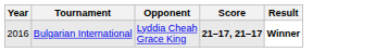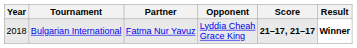+ column: Partner | Fatma Nur Yavuz
Bulgarian International | Year: 2016 -> 2018
